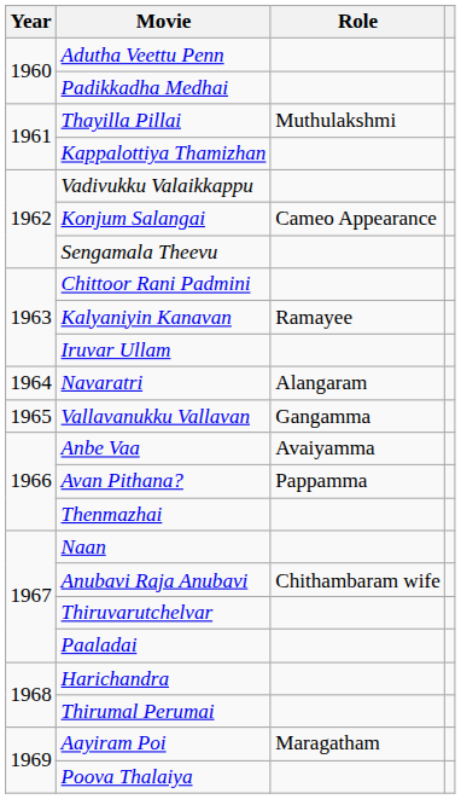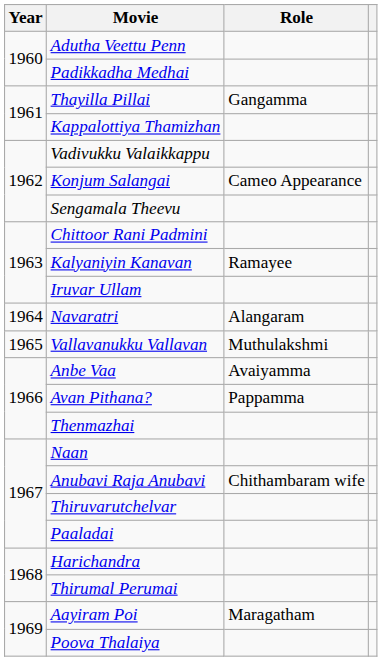Thayilla Pillai | Role: Muthulakshmi -> Gangamma
Vallavanukku Vallavan | Role: Gangamma -> Muthulakshmi
